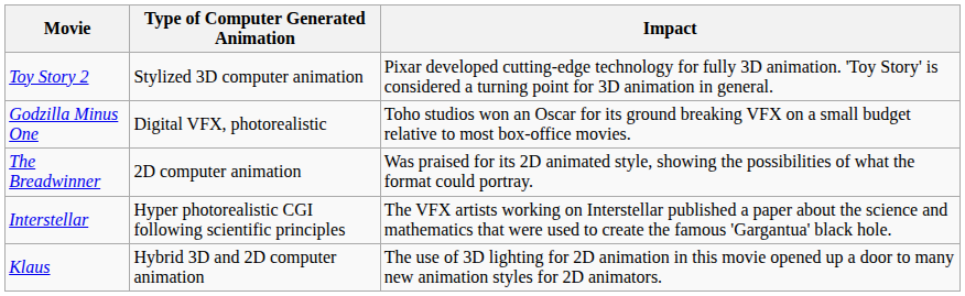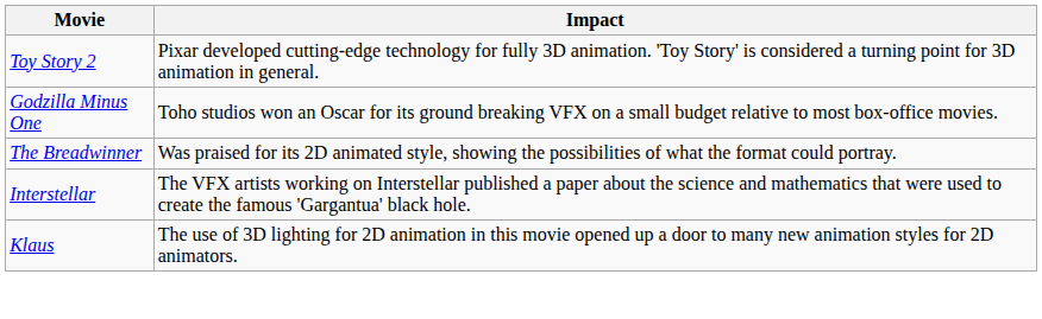- column: Type of Computer Generated Animation | Stylized 3D computer animation | Digital VFX, photorealistic | 2D computer animation | Hyper photorealistic CGI following scientific principles | Hybrid 3D and 2D computer animation
